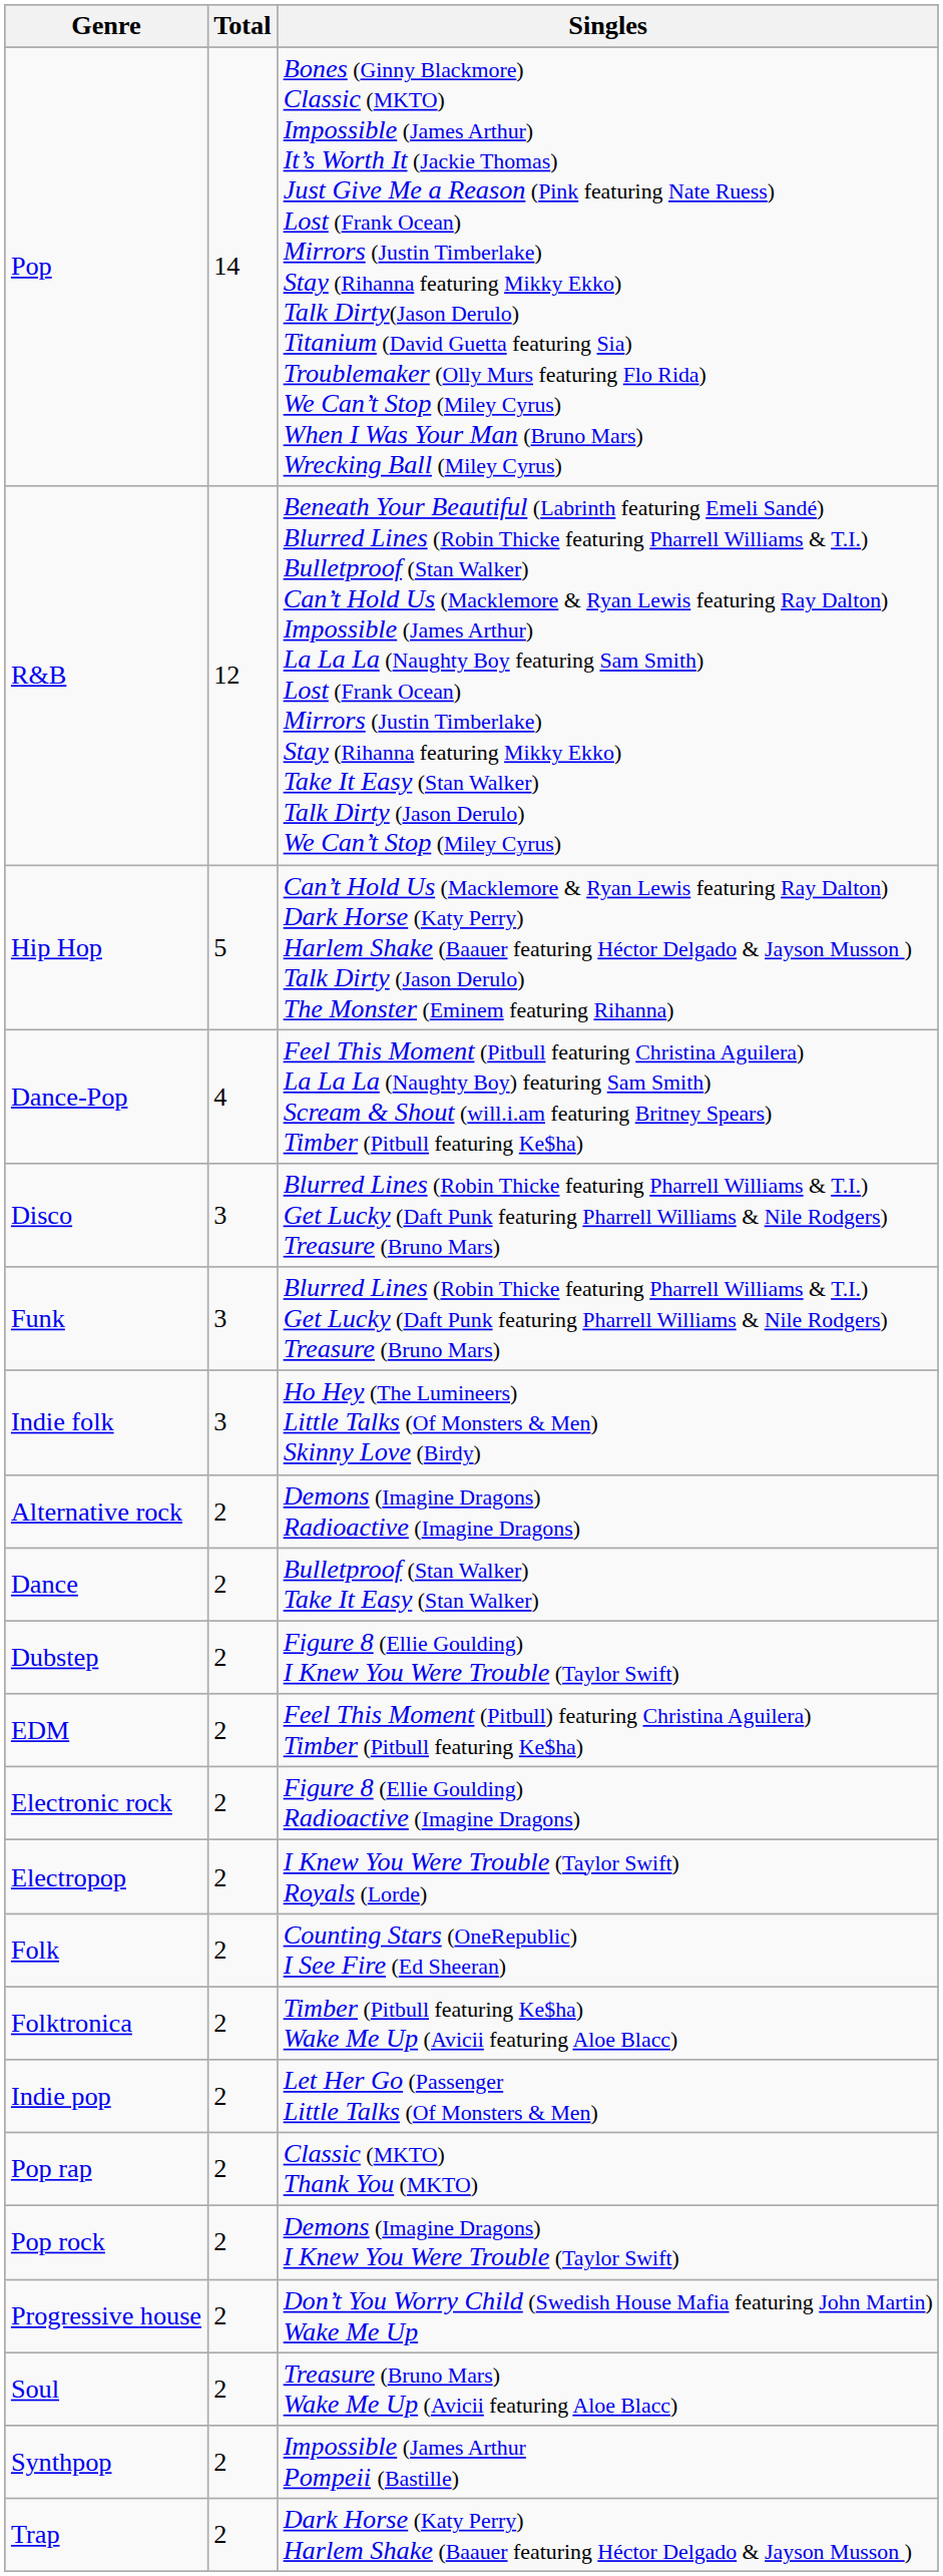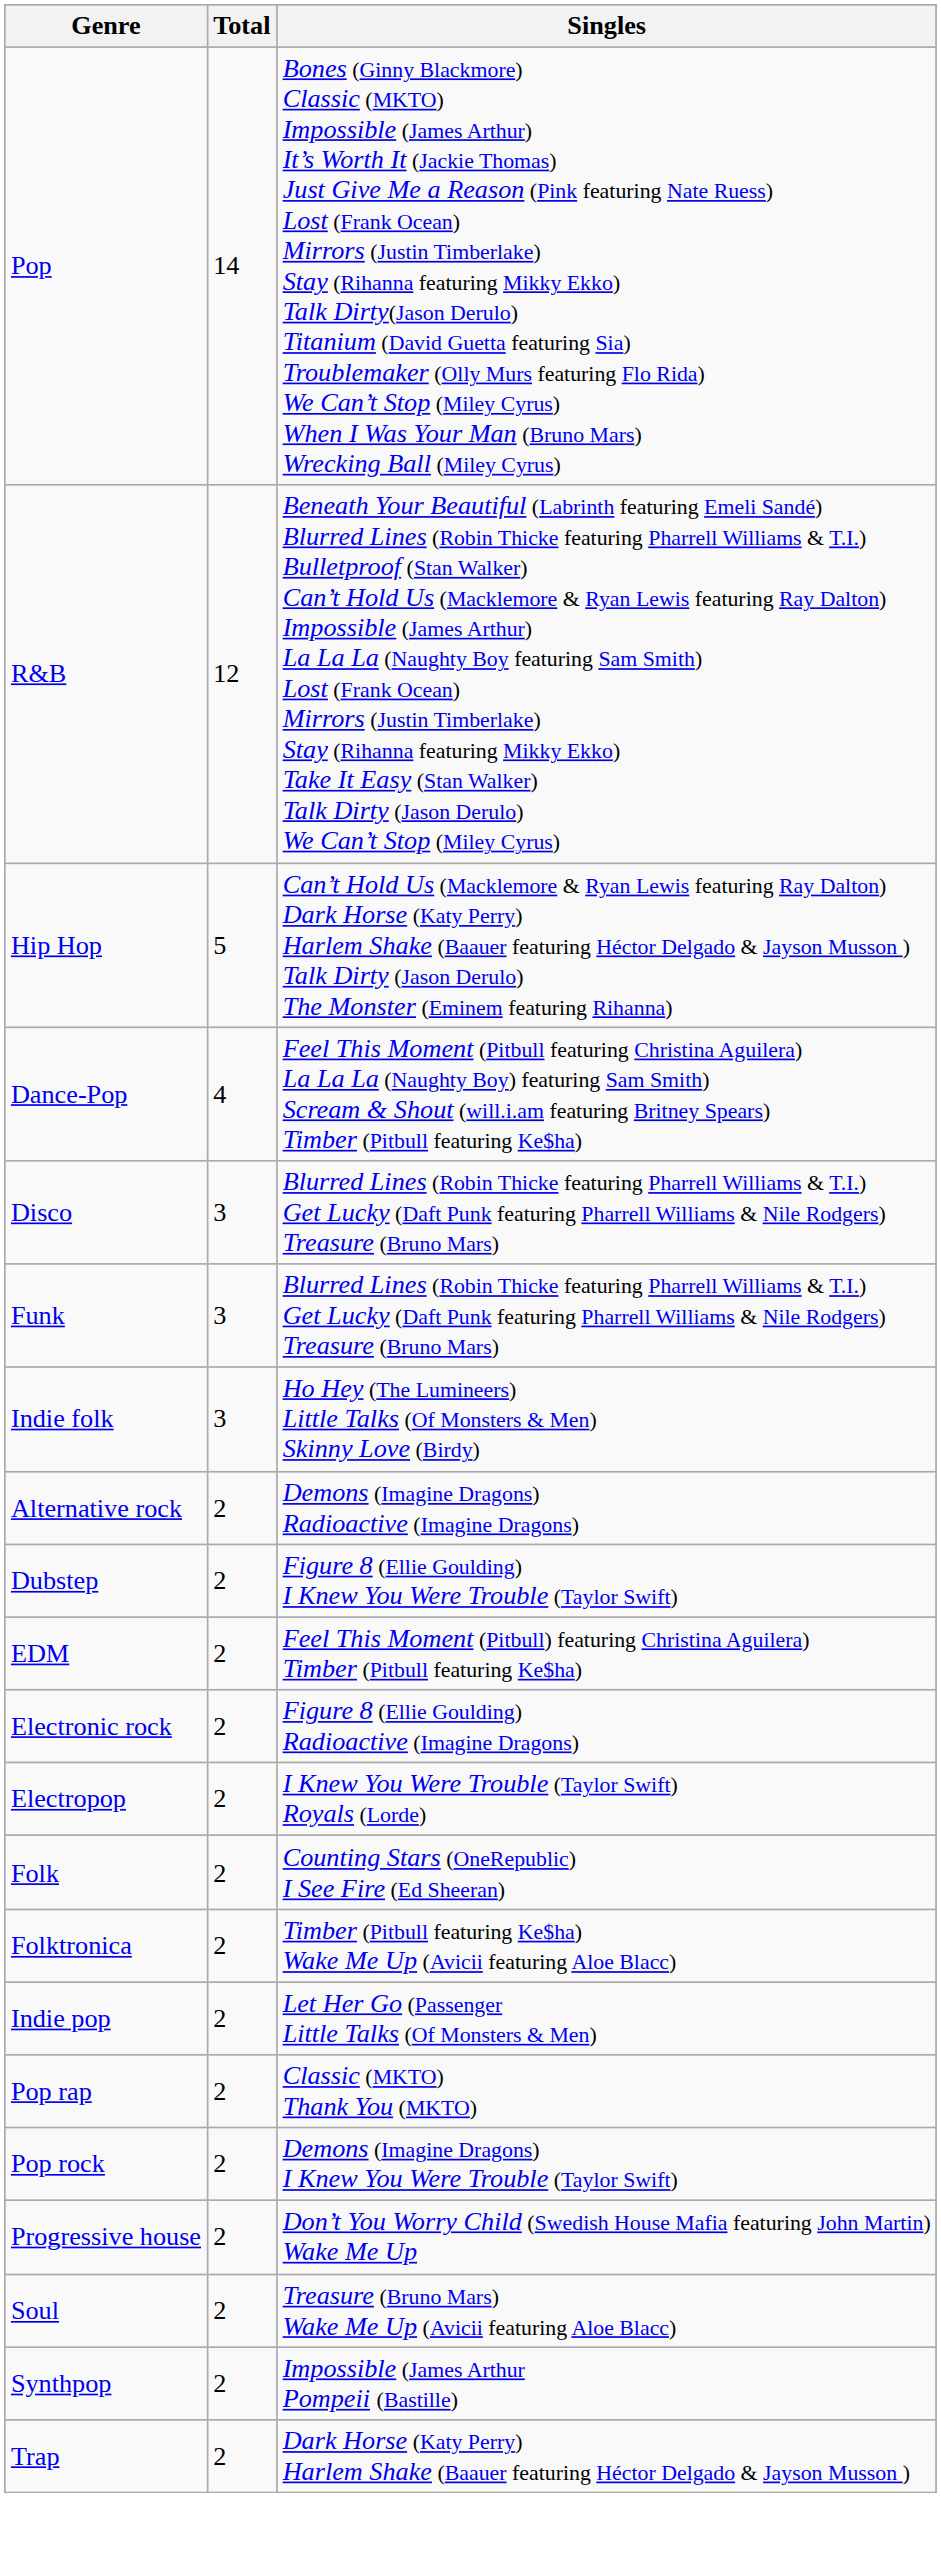- row: Dance | 2 | Bulletproof (Stan Walker) Take It Easy (Stan Walker)
